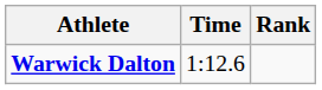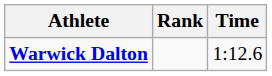columns swapped: Time <-> Rank
